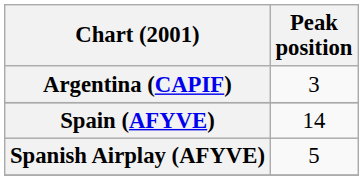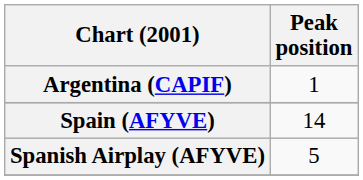Argentina (CAPIF) | Peak position: 3 -> 1
